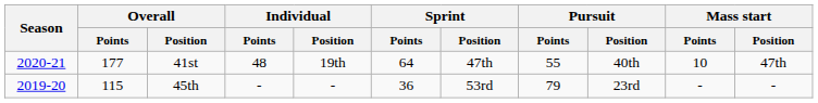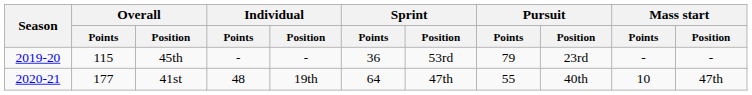rows swapped: 45th <-> 41st
